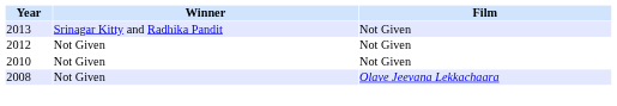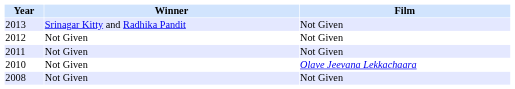+ row: 2011 | Not Given | Not Given
2010 | Film: Not Given -> Olave Jeevana Lekkachaara
2008 | Film: Olave Jeevana Lekkachaara -> Not Given
